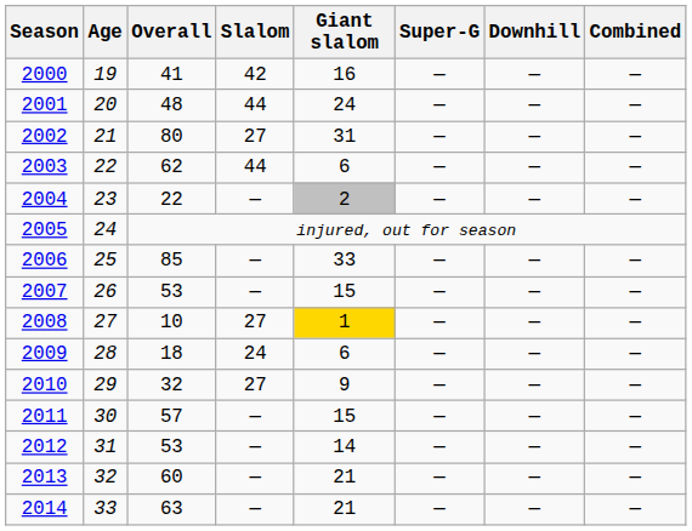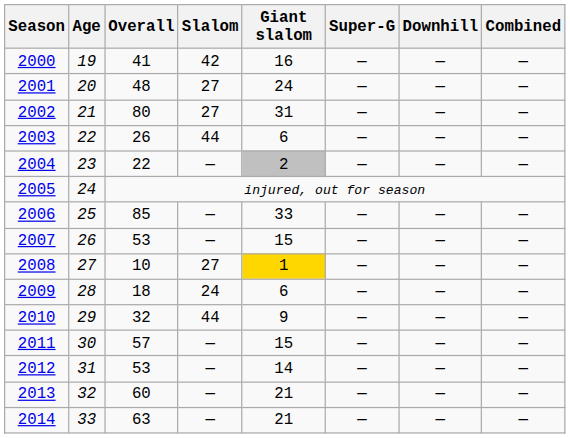2001 | Slalom: 44 -> 27
2003 | Overall: 62 -> 26
2010 | Slalom: 27 -> 44
